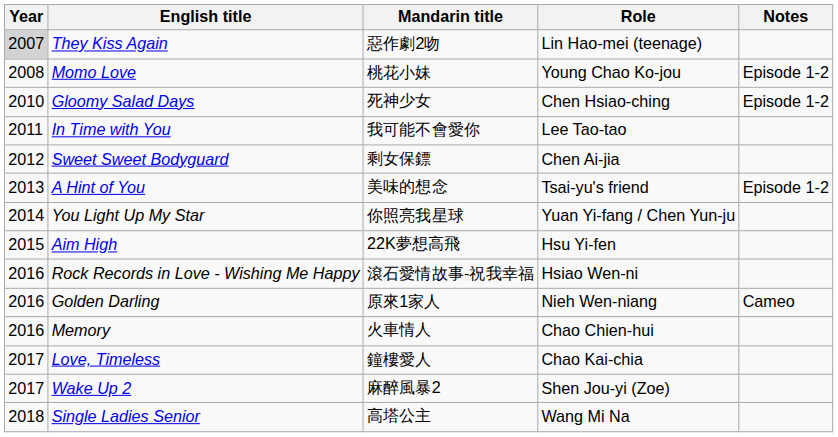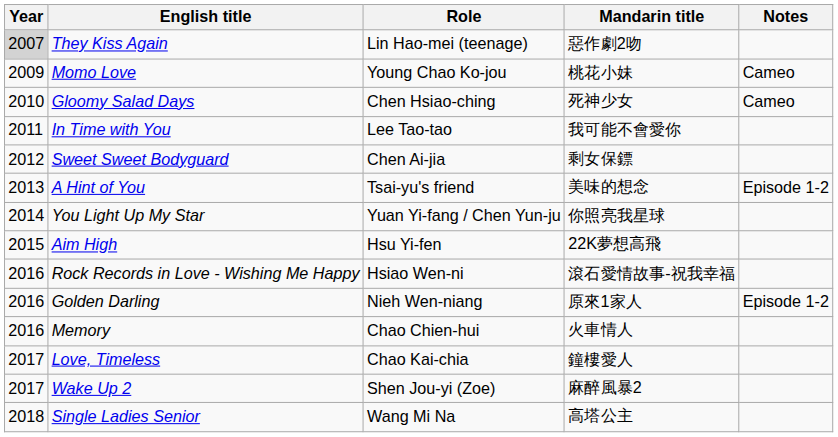columns swapped: Mandarin title <-> Role
Momo Love | Year: 2008 -> 2009
Momo Love | Notes: Episode 1-2 -> Cameo
Gloomy Salad Days | Notes: Episode 1-2 -> Cameo
Golden Darling | Notes: Cameo -> Episode 1-2
